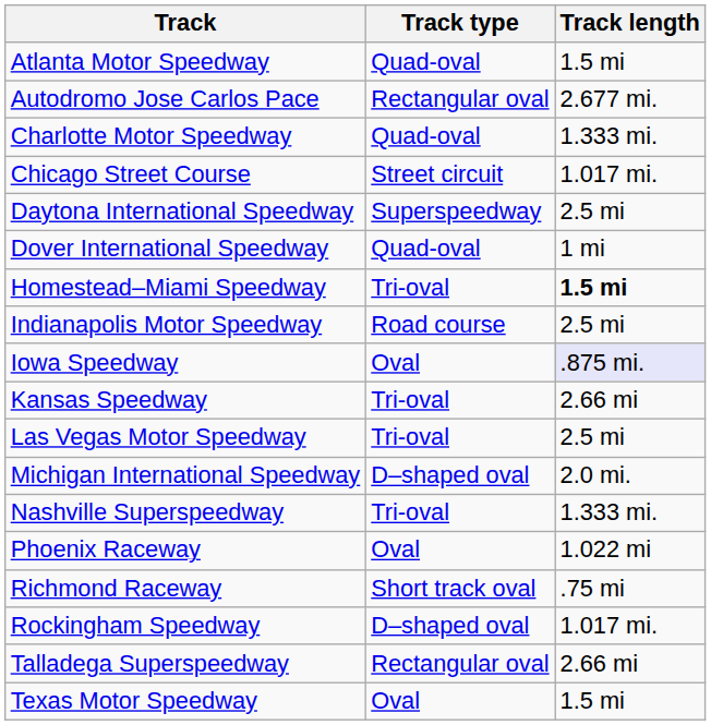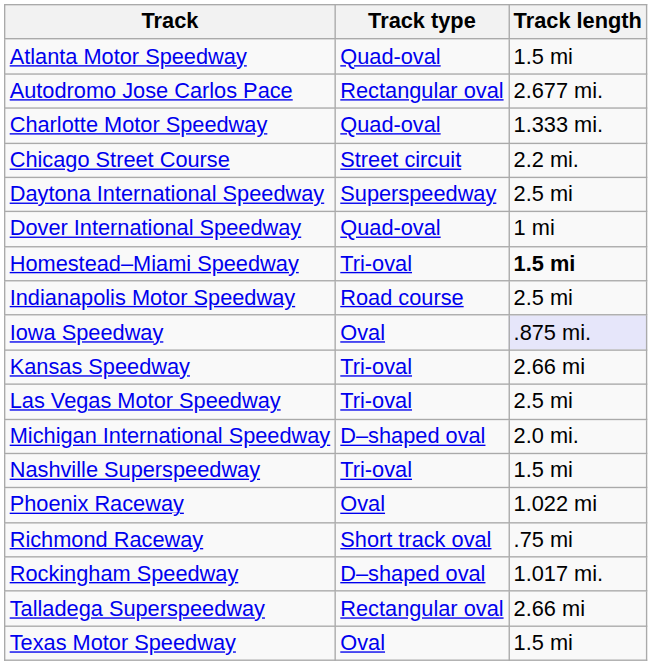Chicago Street Course | Track length: 1.017 mi. -> 2.2 mi.
Nashville Superspeedway | Track length: 1.333 mi. -> 1.5 mi
